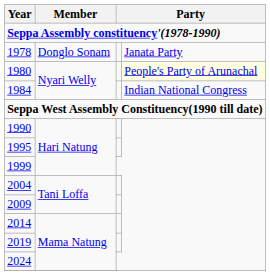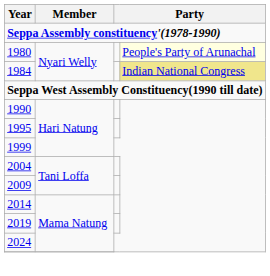- row: 1978 | Donglo Sonam | Janata Party
1984 | column 4: no background -> khaki background
